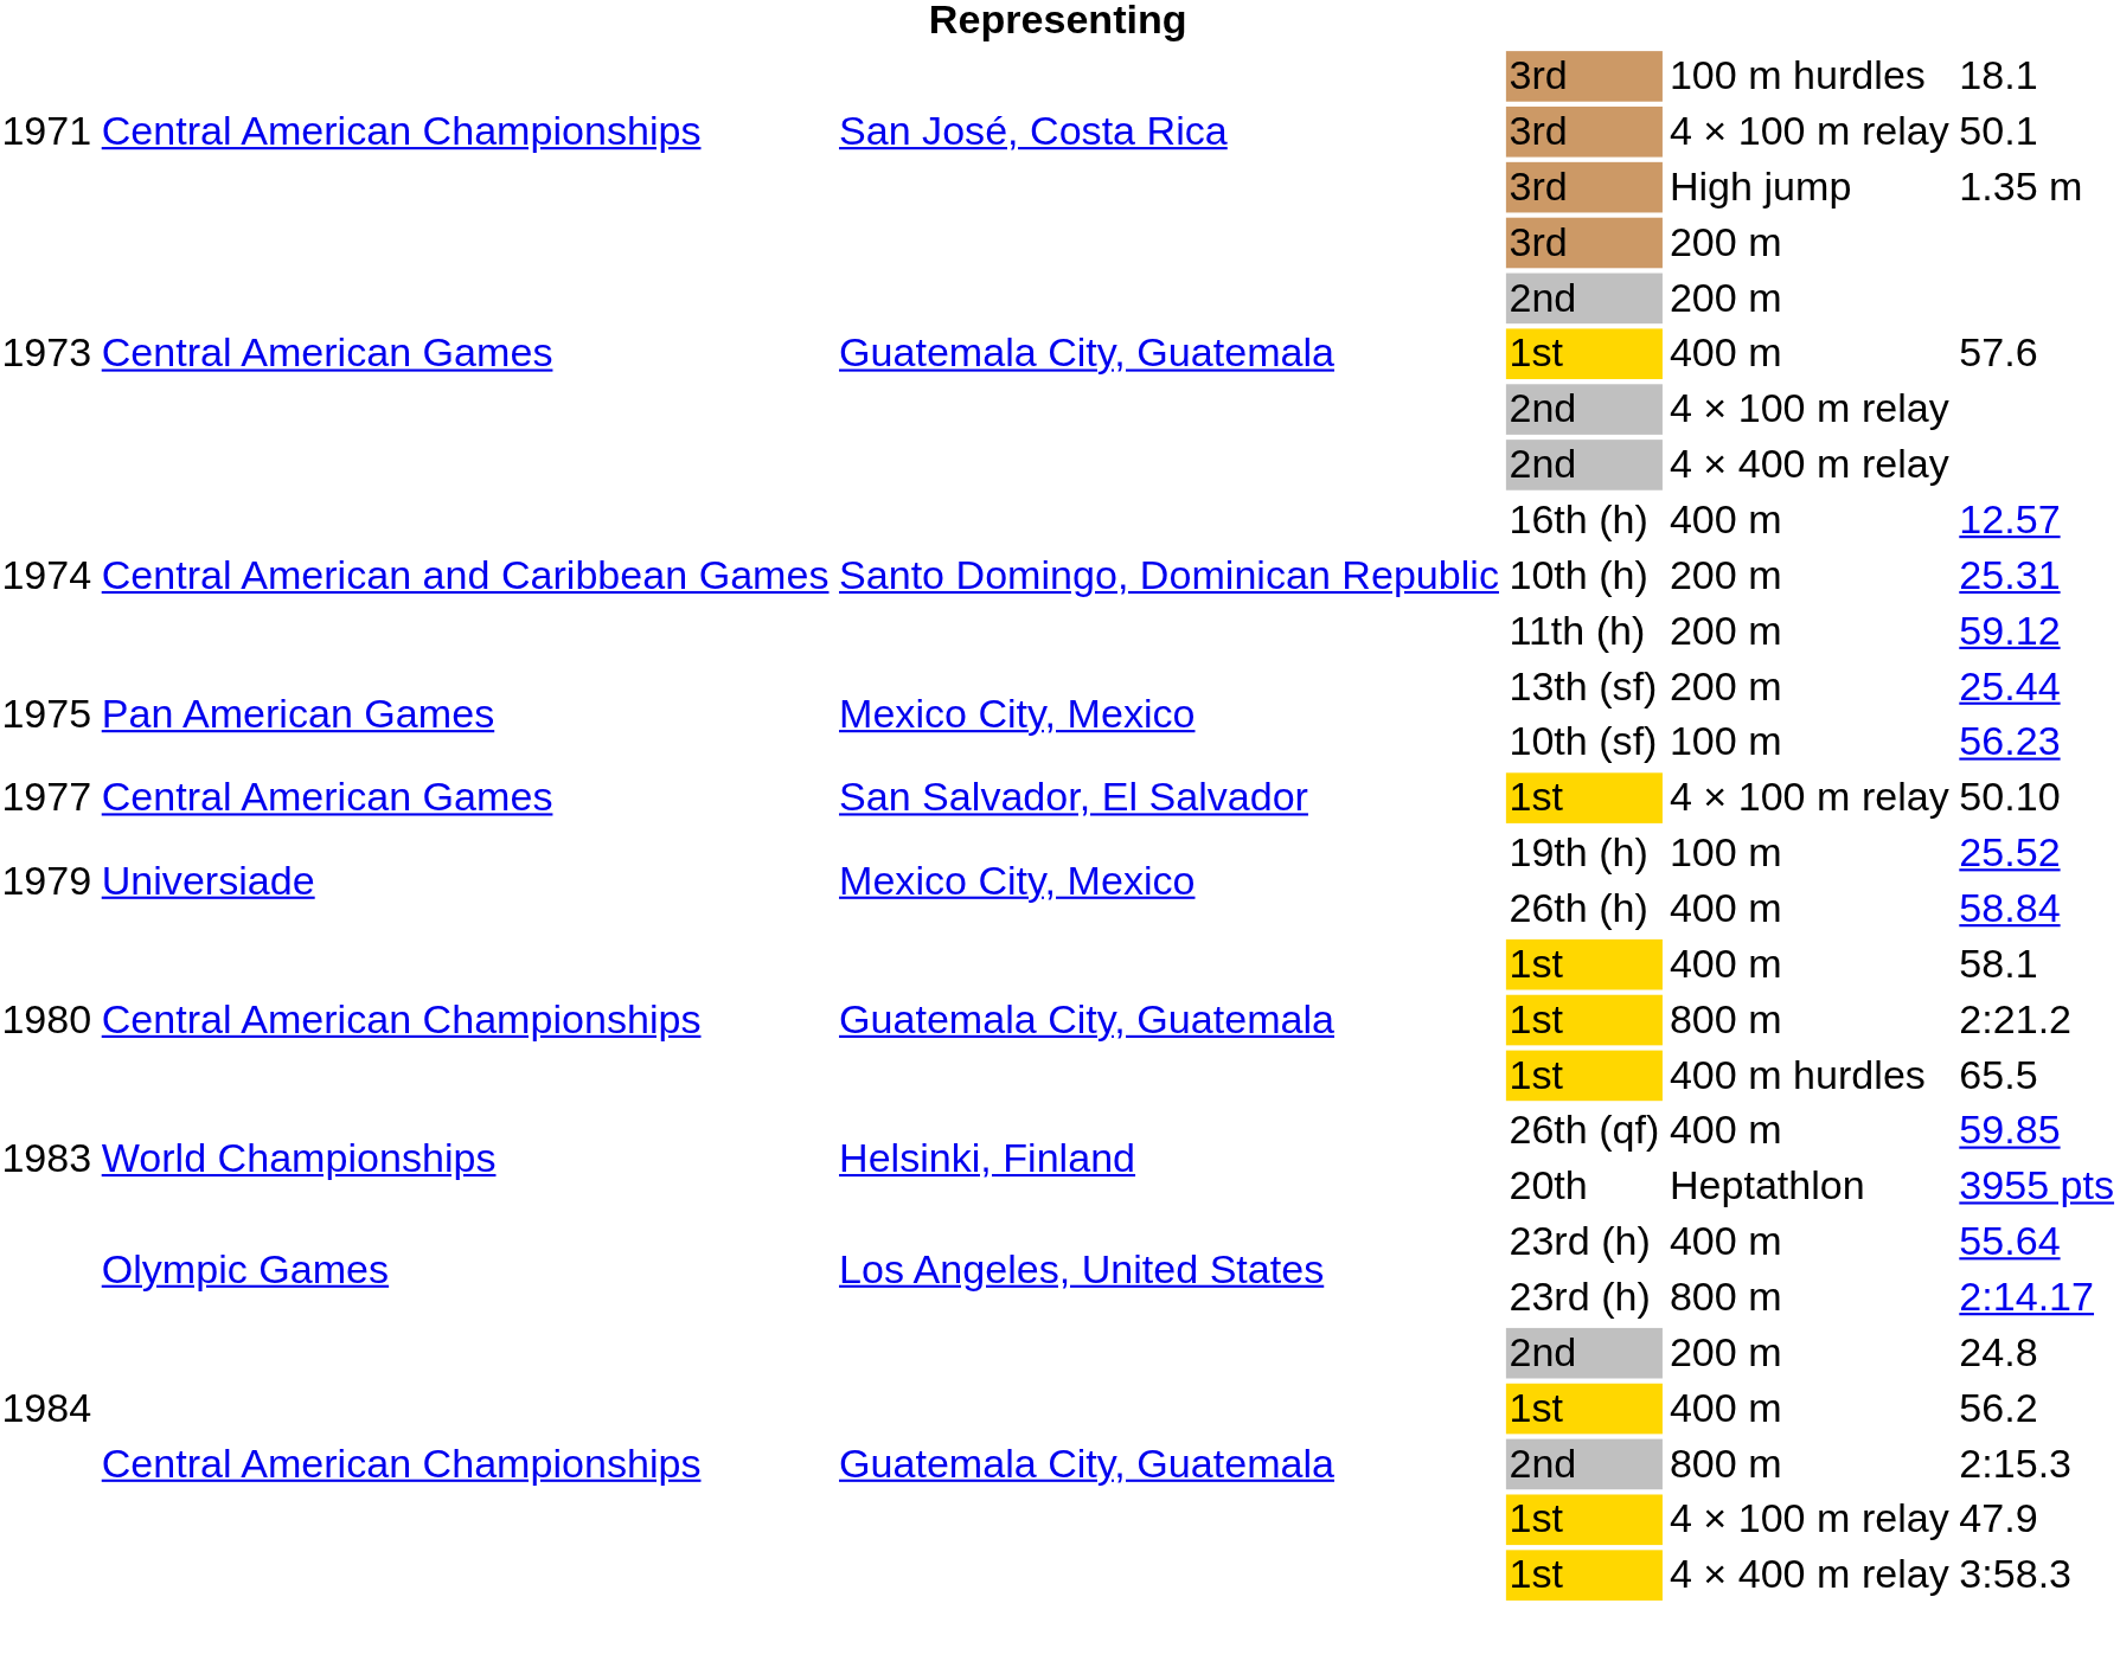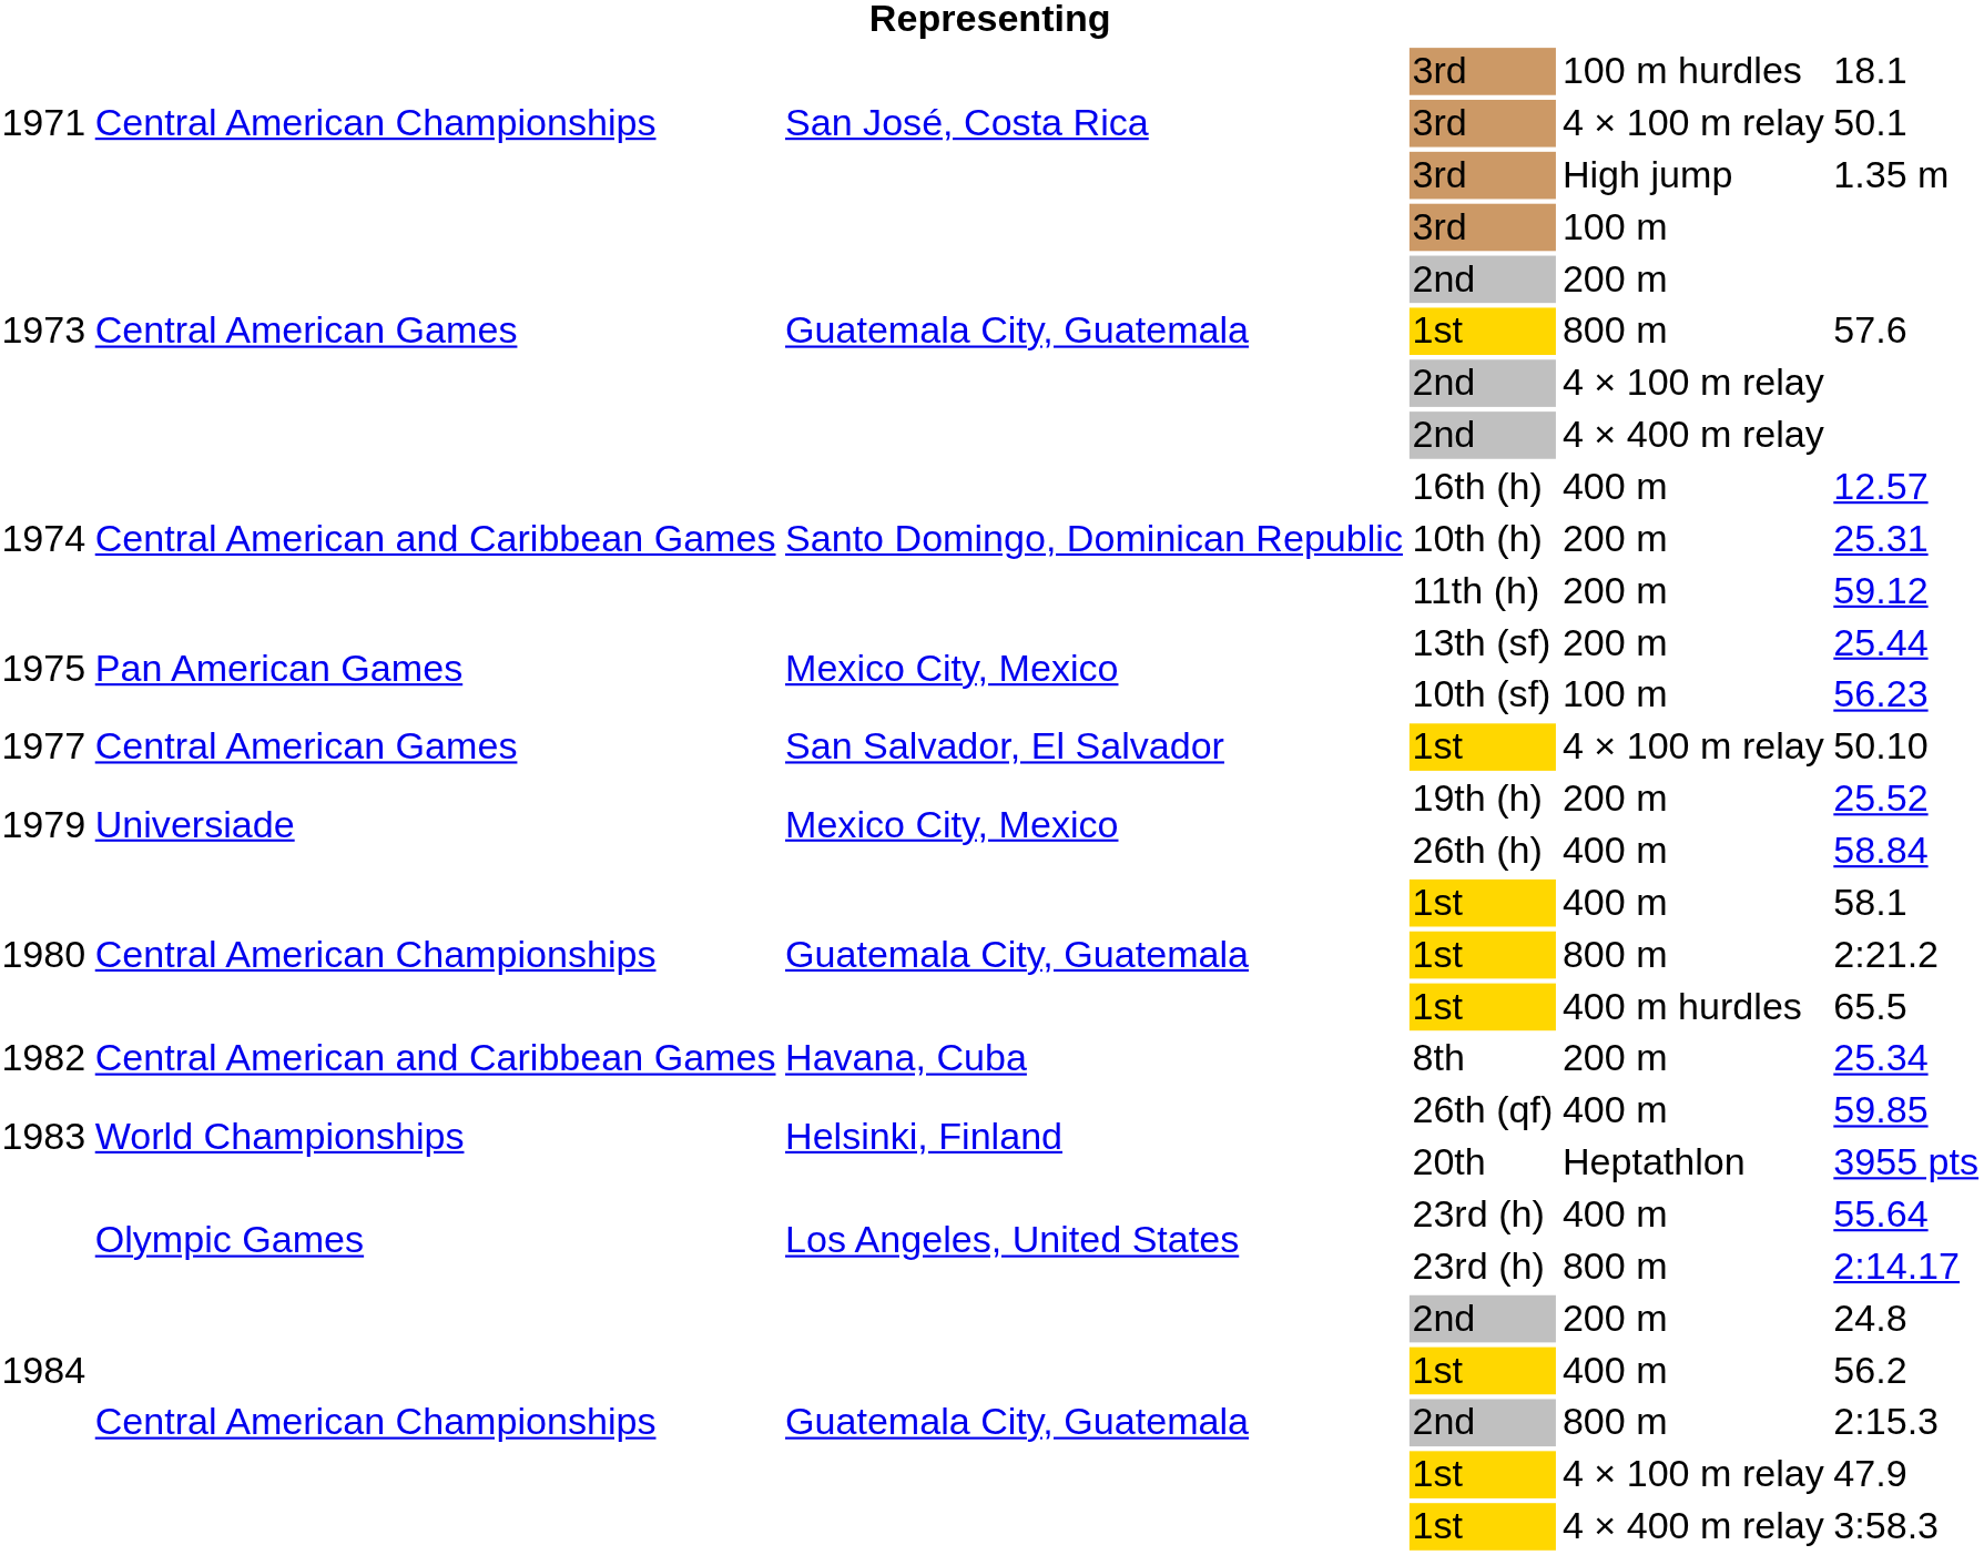1973 / 3rd | column 5: 200 m -> 100 m
1973 / 1st | column 5: 400 m -> 800 m
19th (h) | column 5: 100 m -> 200 m
+ row: 1982 | Central American and Caribbean Games | Havana, Cuba | 8th | 200 m | 25.34
